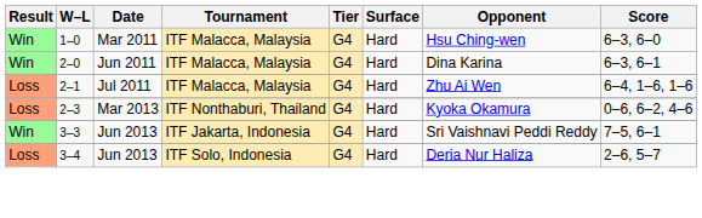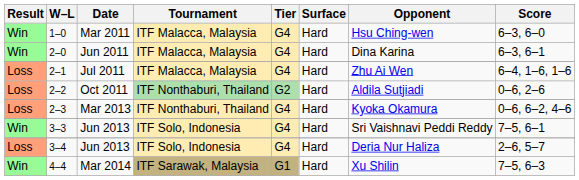+ row: Loss | 2–2 | Oct 2011 | ITF Nonthaburi, Thailand | G2 | Hard | Aldila Sutjiadi | 0–6, 2–6
3–3 | Tournament: ITF Jakarta, Indonesia -> ITF Solo, Indonesia
+ row: Win | 4–4 | Mar 2014 | ITF Sarawak, Malaysia | G1 | Hard | Xu Shilin | 7–5, 6–3
